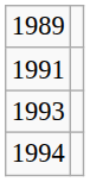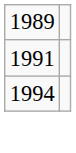- row: 1993
